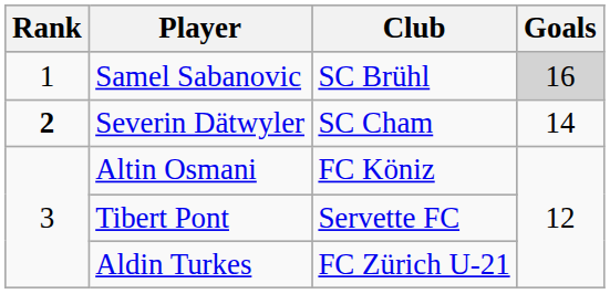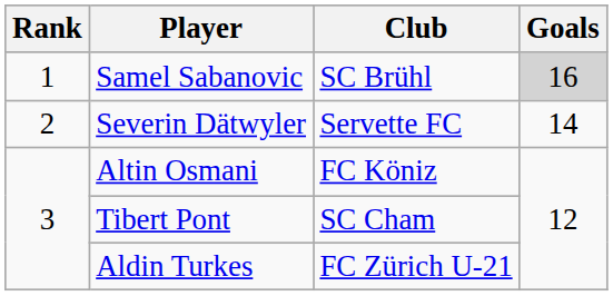Severin Dätwyler | Rank: bold -> normal
Severin Dätwyler | Club: SC Cham -> Servette FC
Tibert Pont | Club: Servette FC -> SC Cham
